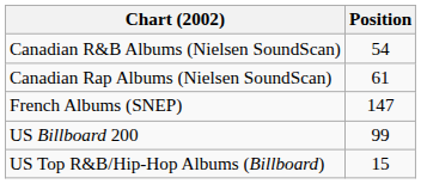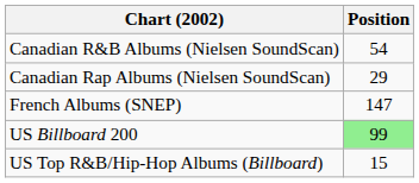Canadian Rap Albums (Nielsen SoundScan) | Position: 61 -> 29
US Billboard 200 | Position: no background -> lightgreen background
